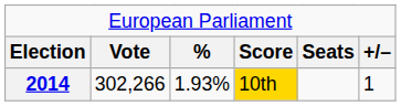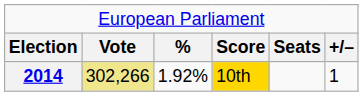2014 | column 2: no background -> khaki background
2014 | column 3: 1.93% -> 1.92%
